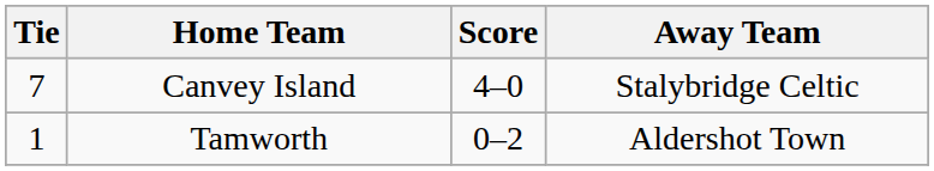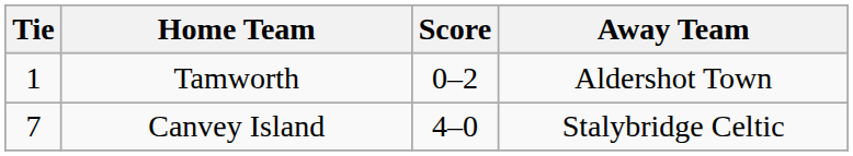rows swapped: Tamworth <-> Canvey Island
